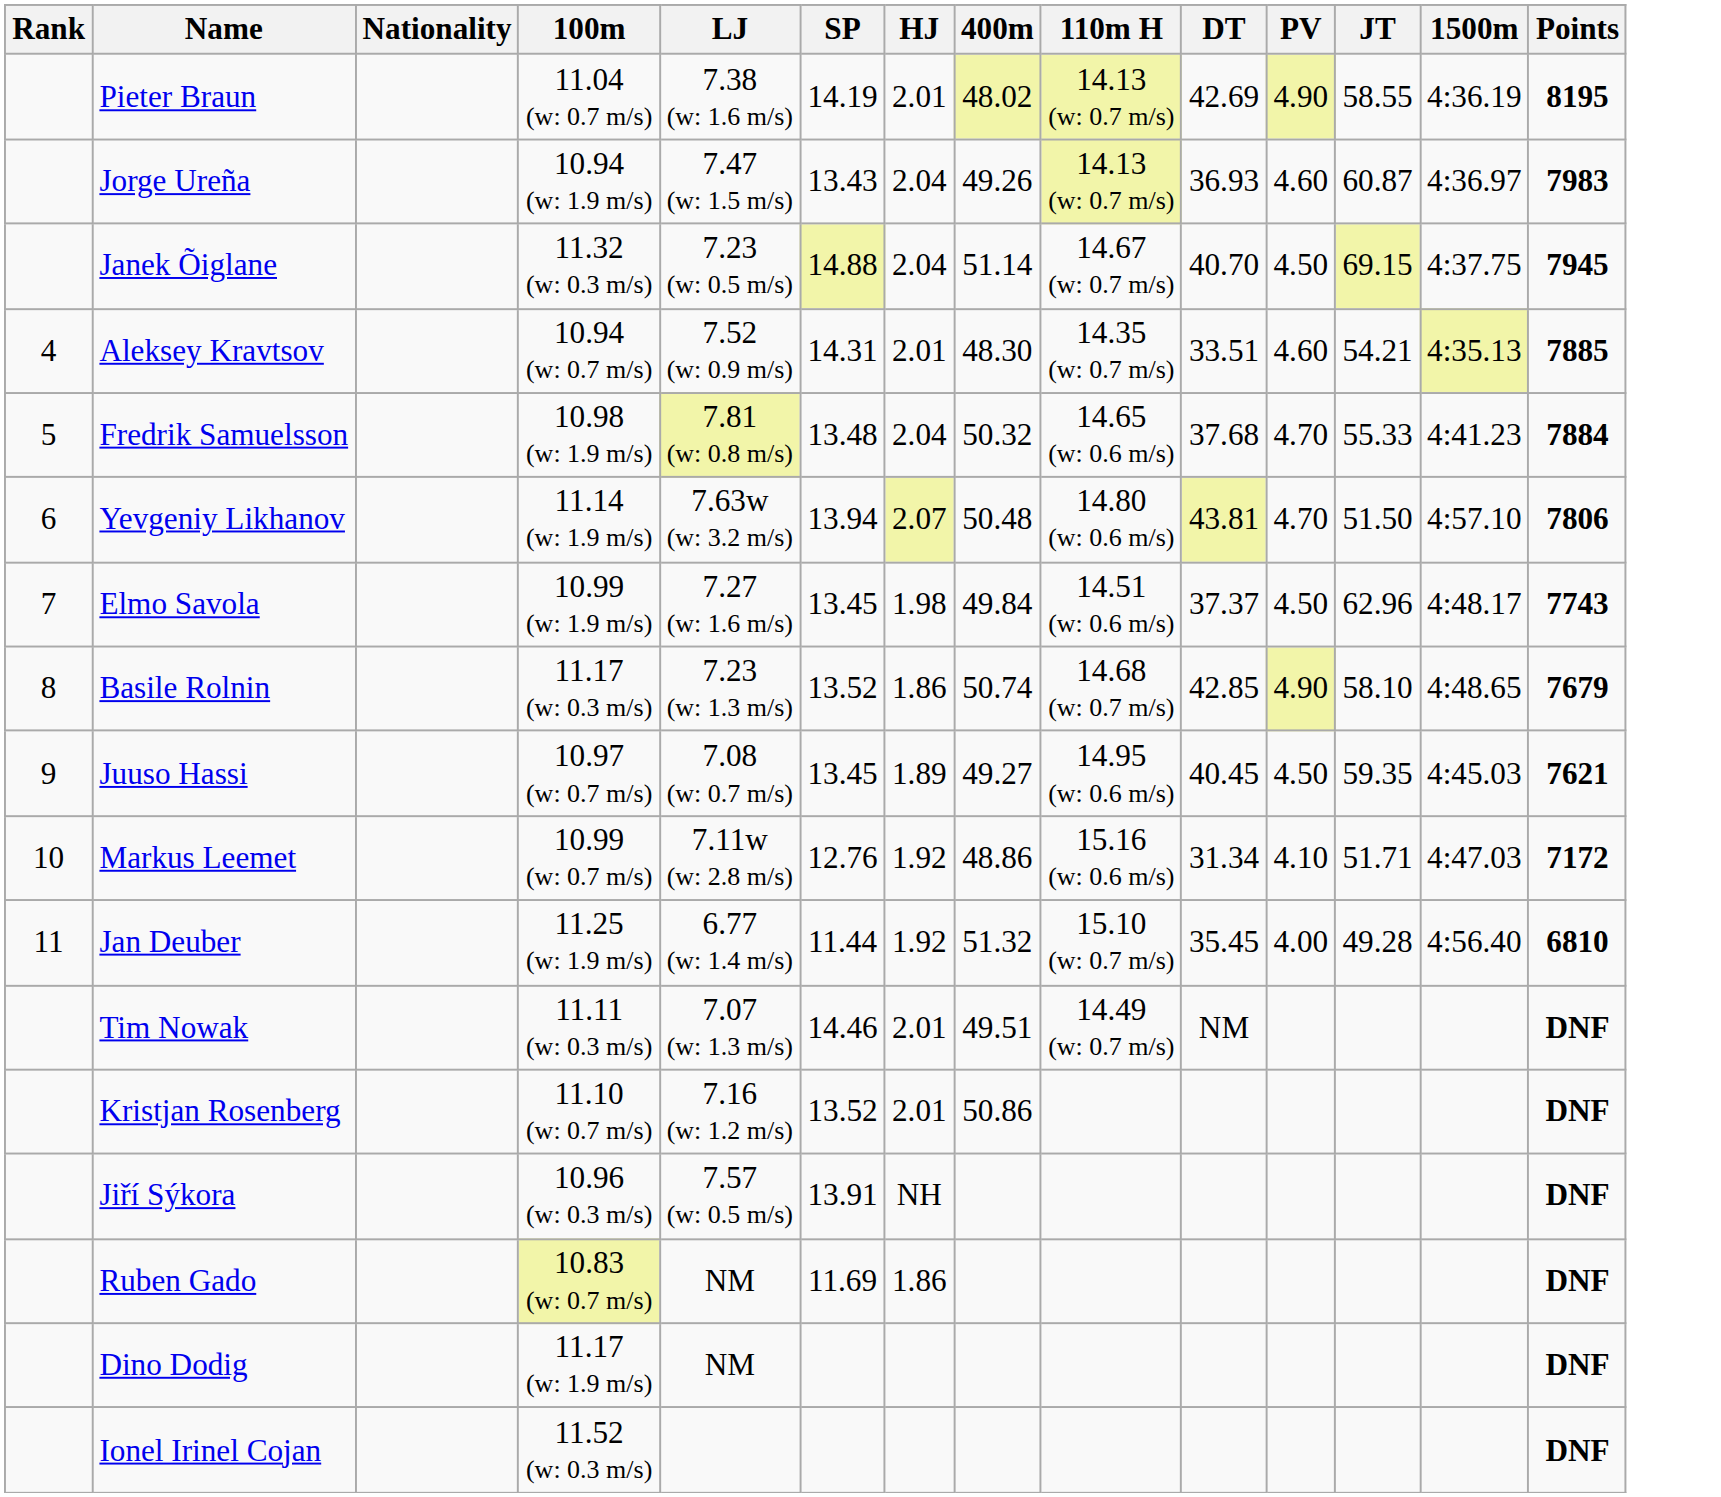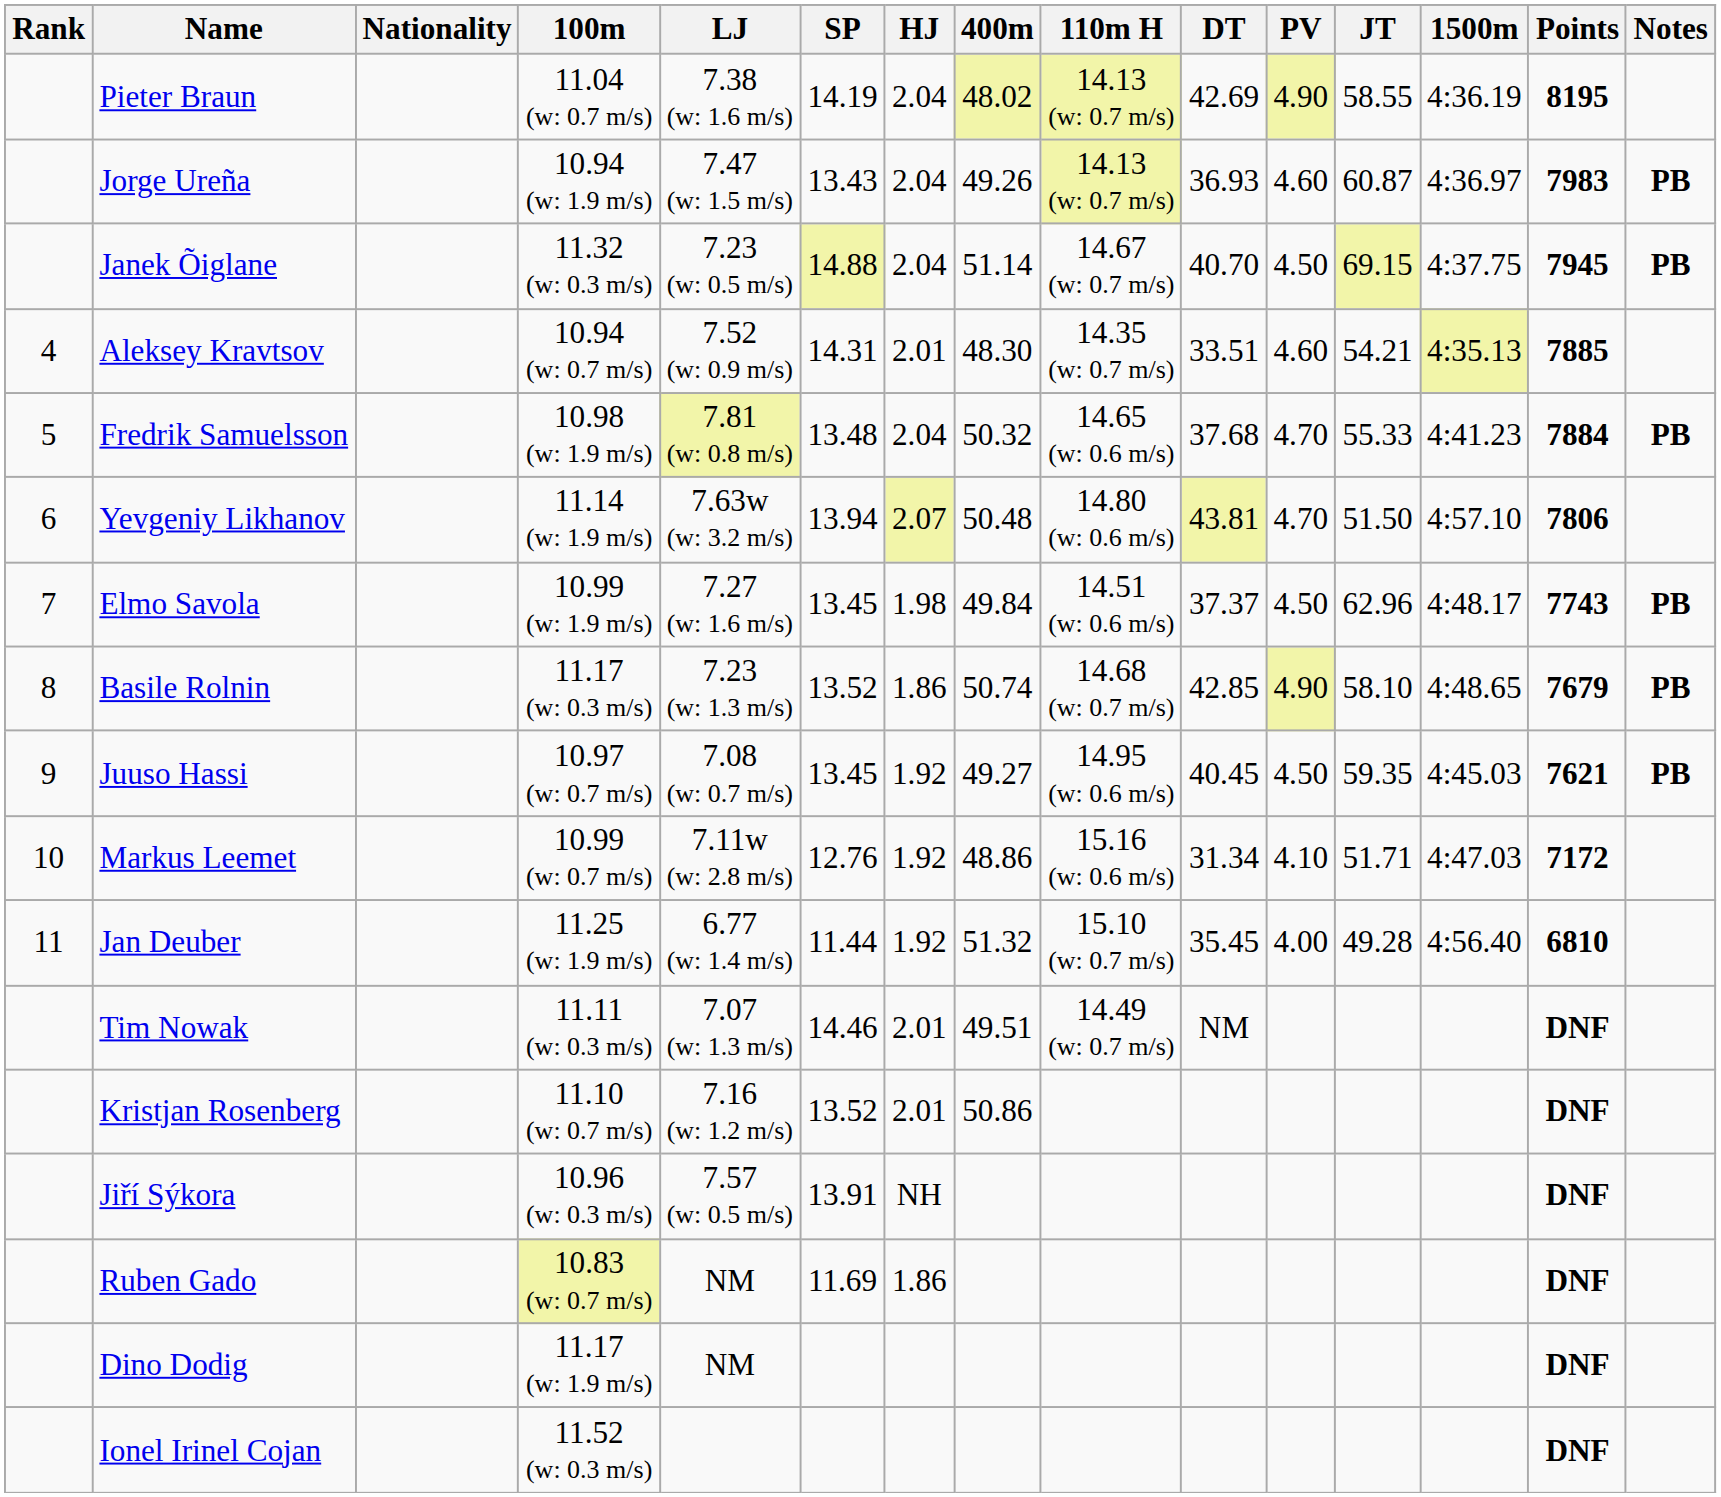+ column: Notes | PB | PB | PB | PB | PB | PB
Pieter Braun | HJ: 2.01 -> 2.04
Juuso Hassi | HJ: 1.89 -> 1.92
